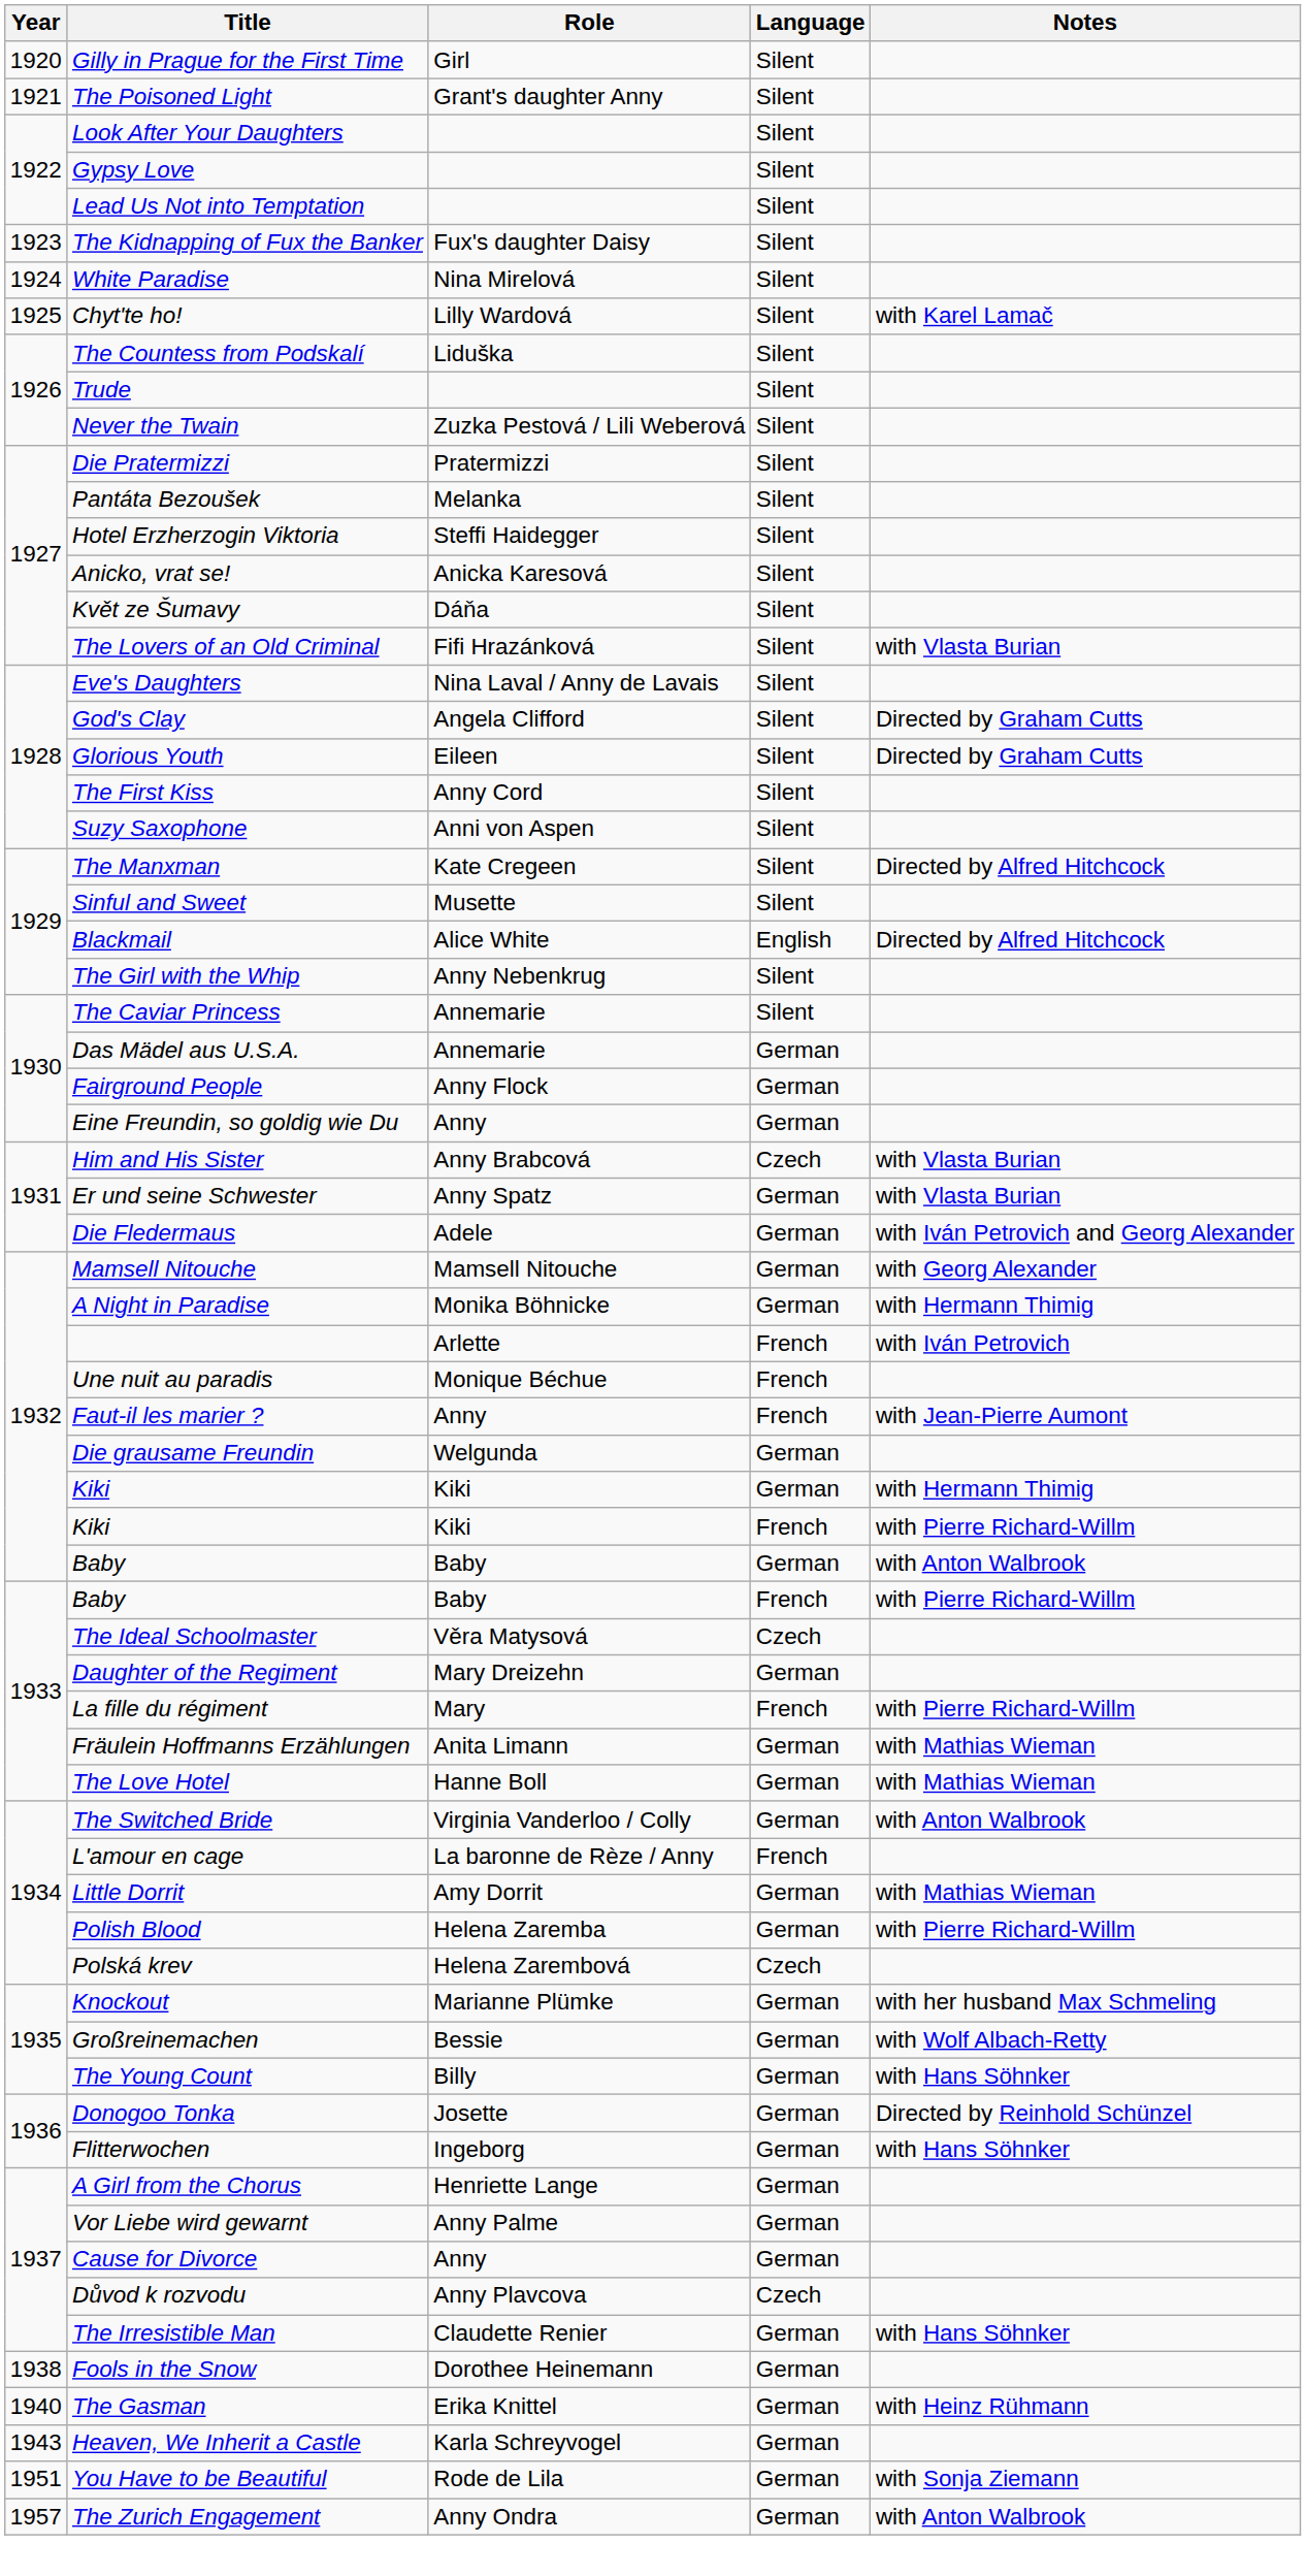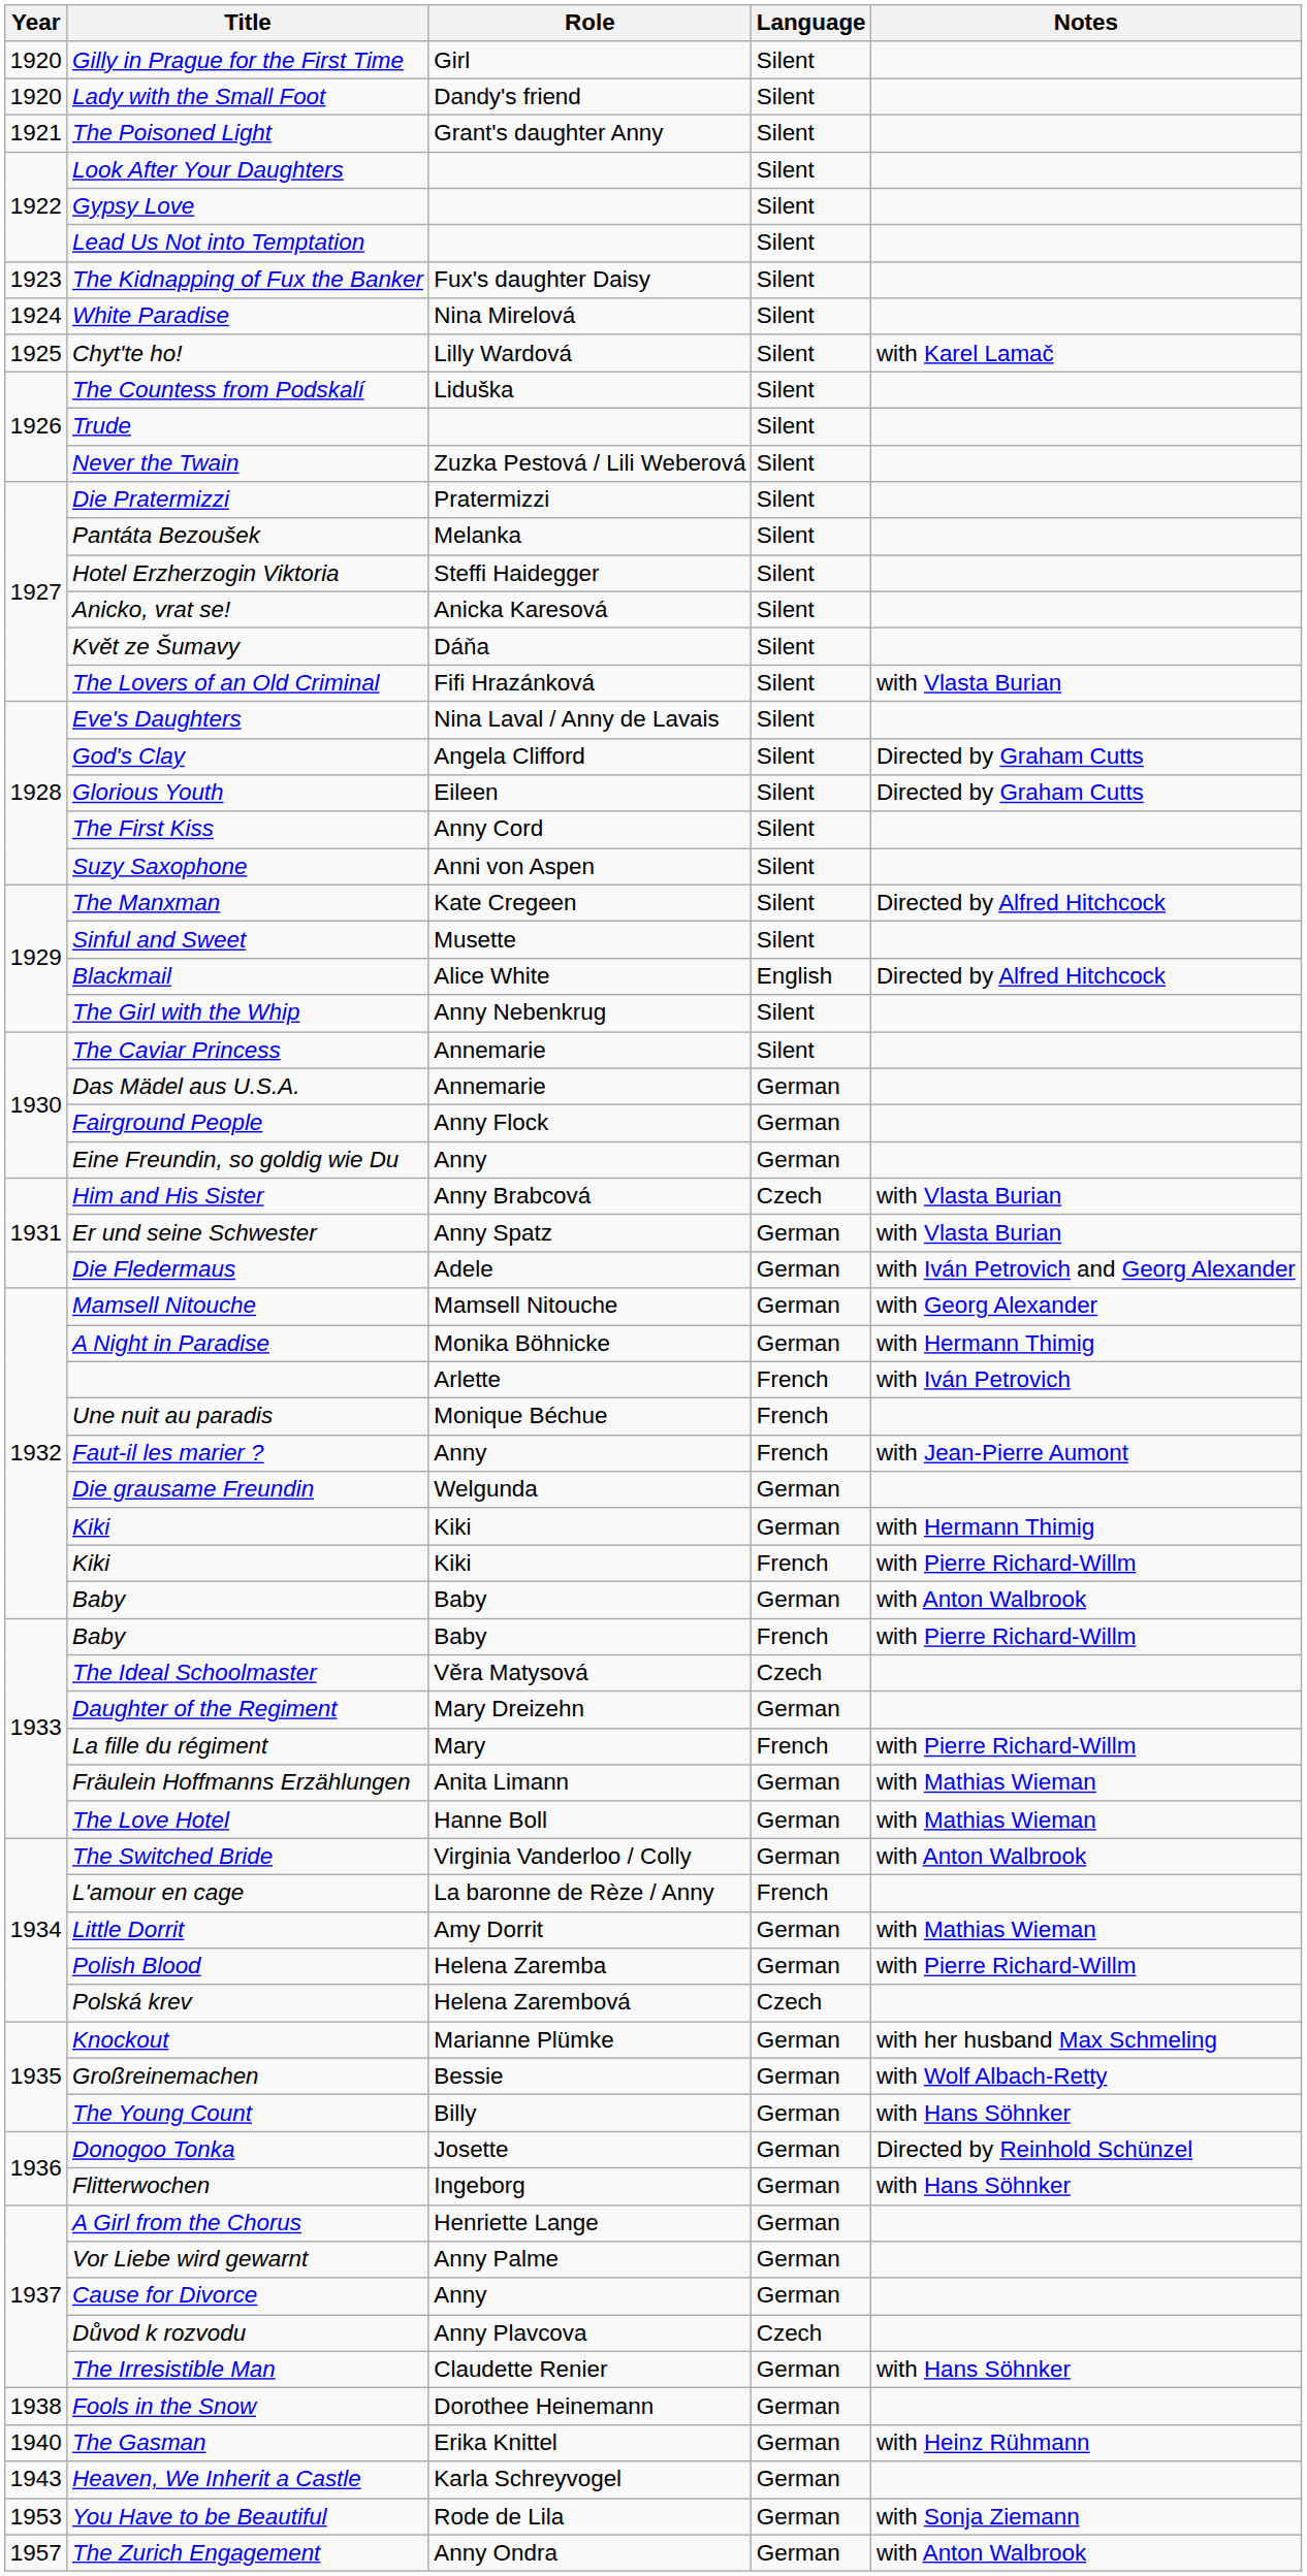+ row: 1920 | Lady with the Small Foot | Dandy's friend | Silent
You Have to be Beautiful | Year: 1951 -> 1953
